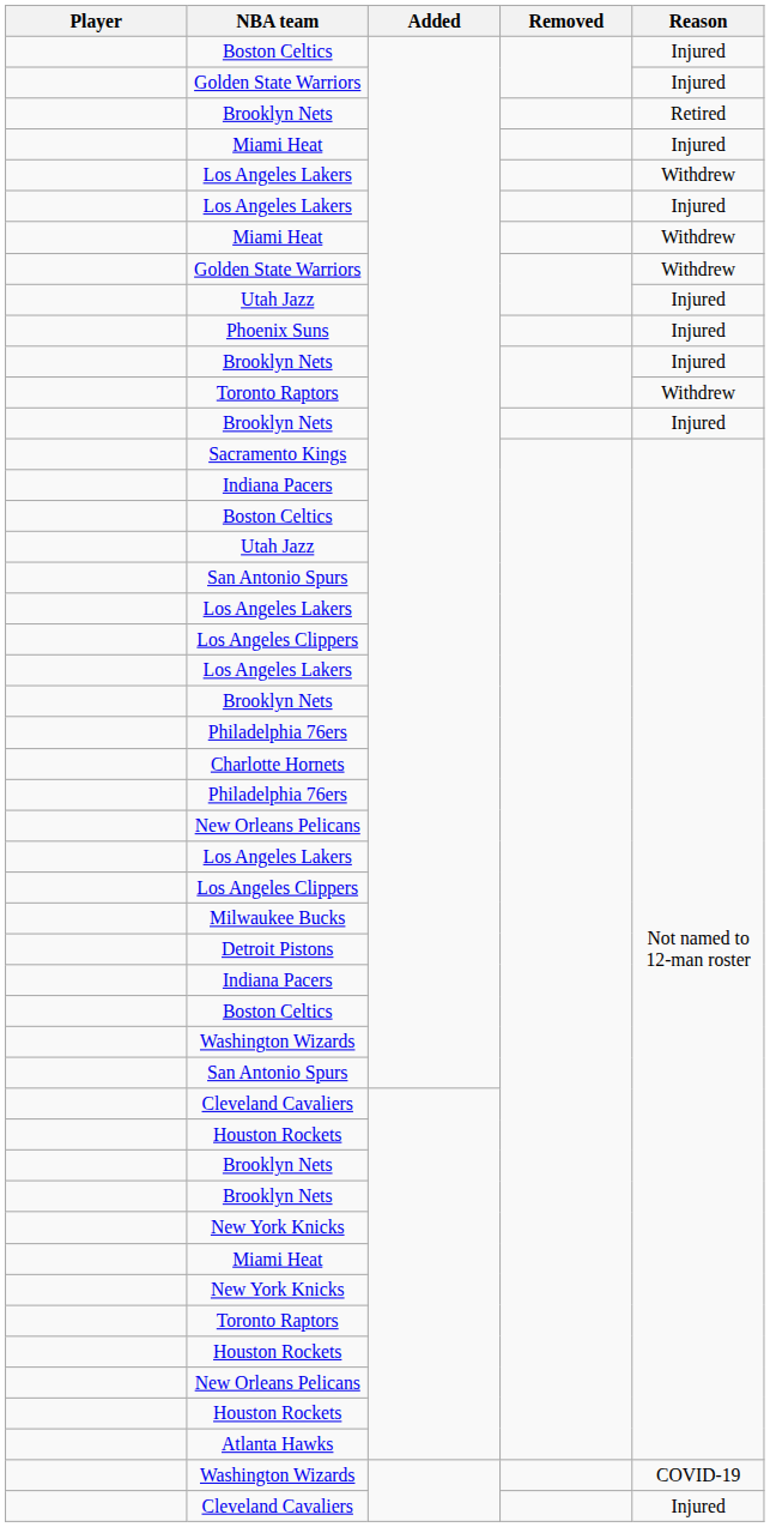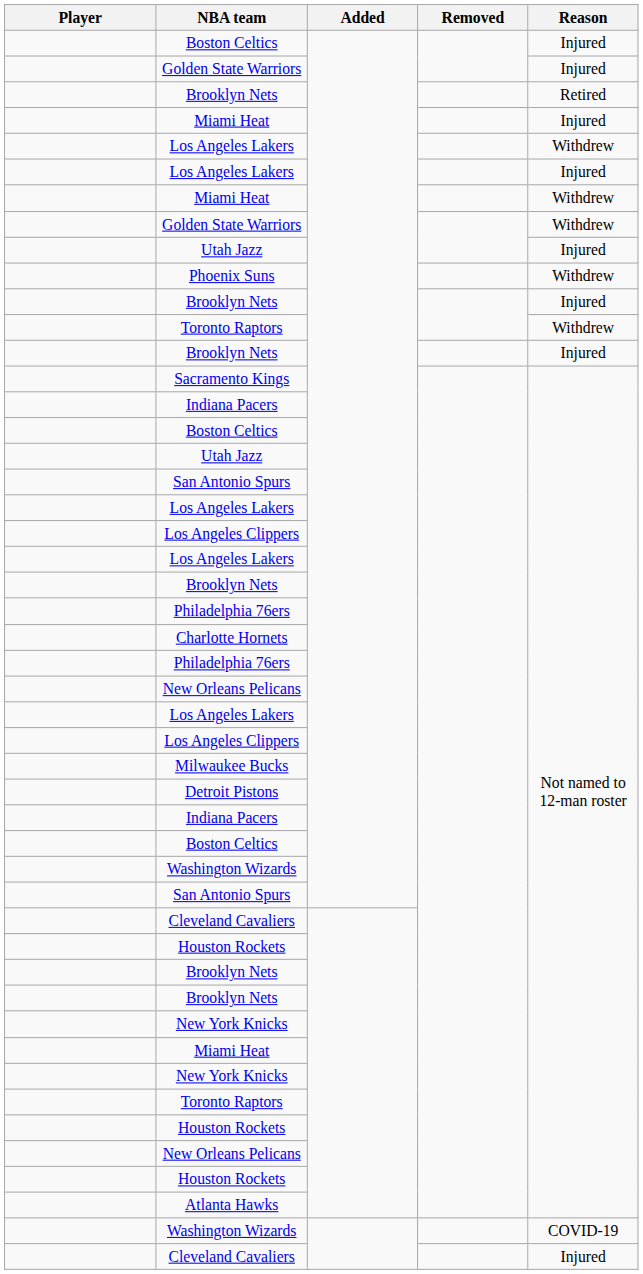Phoenix Suns | Reason: Injured -> Withdrew
